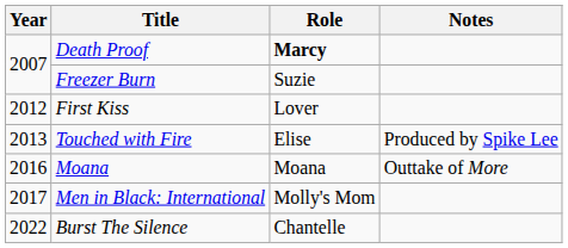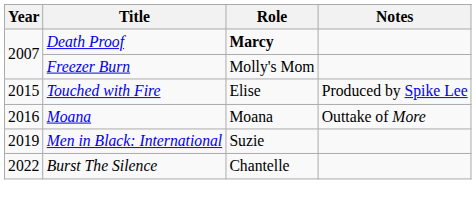Freezer Burn | Role: Suzie -> Molly's Mom
- row: 2012 | First Kiss | Lover
Touched with Fire | Year: 2013 -> 2015
Men in Black: International | Year: 2017 -> 2019
Men in Black: International | Role: Molly's Mom -> Suzie
